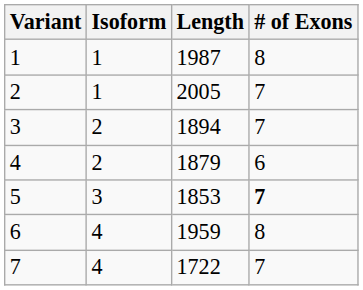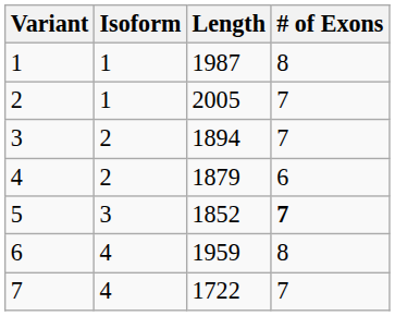5 | Length: 1853 -> 1852
